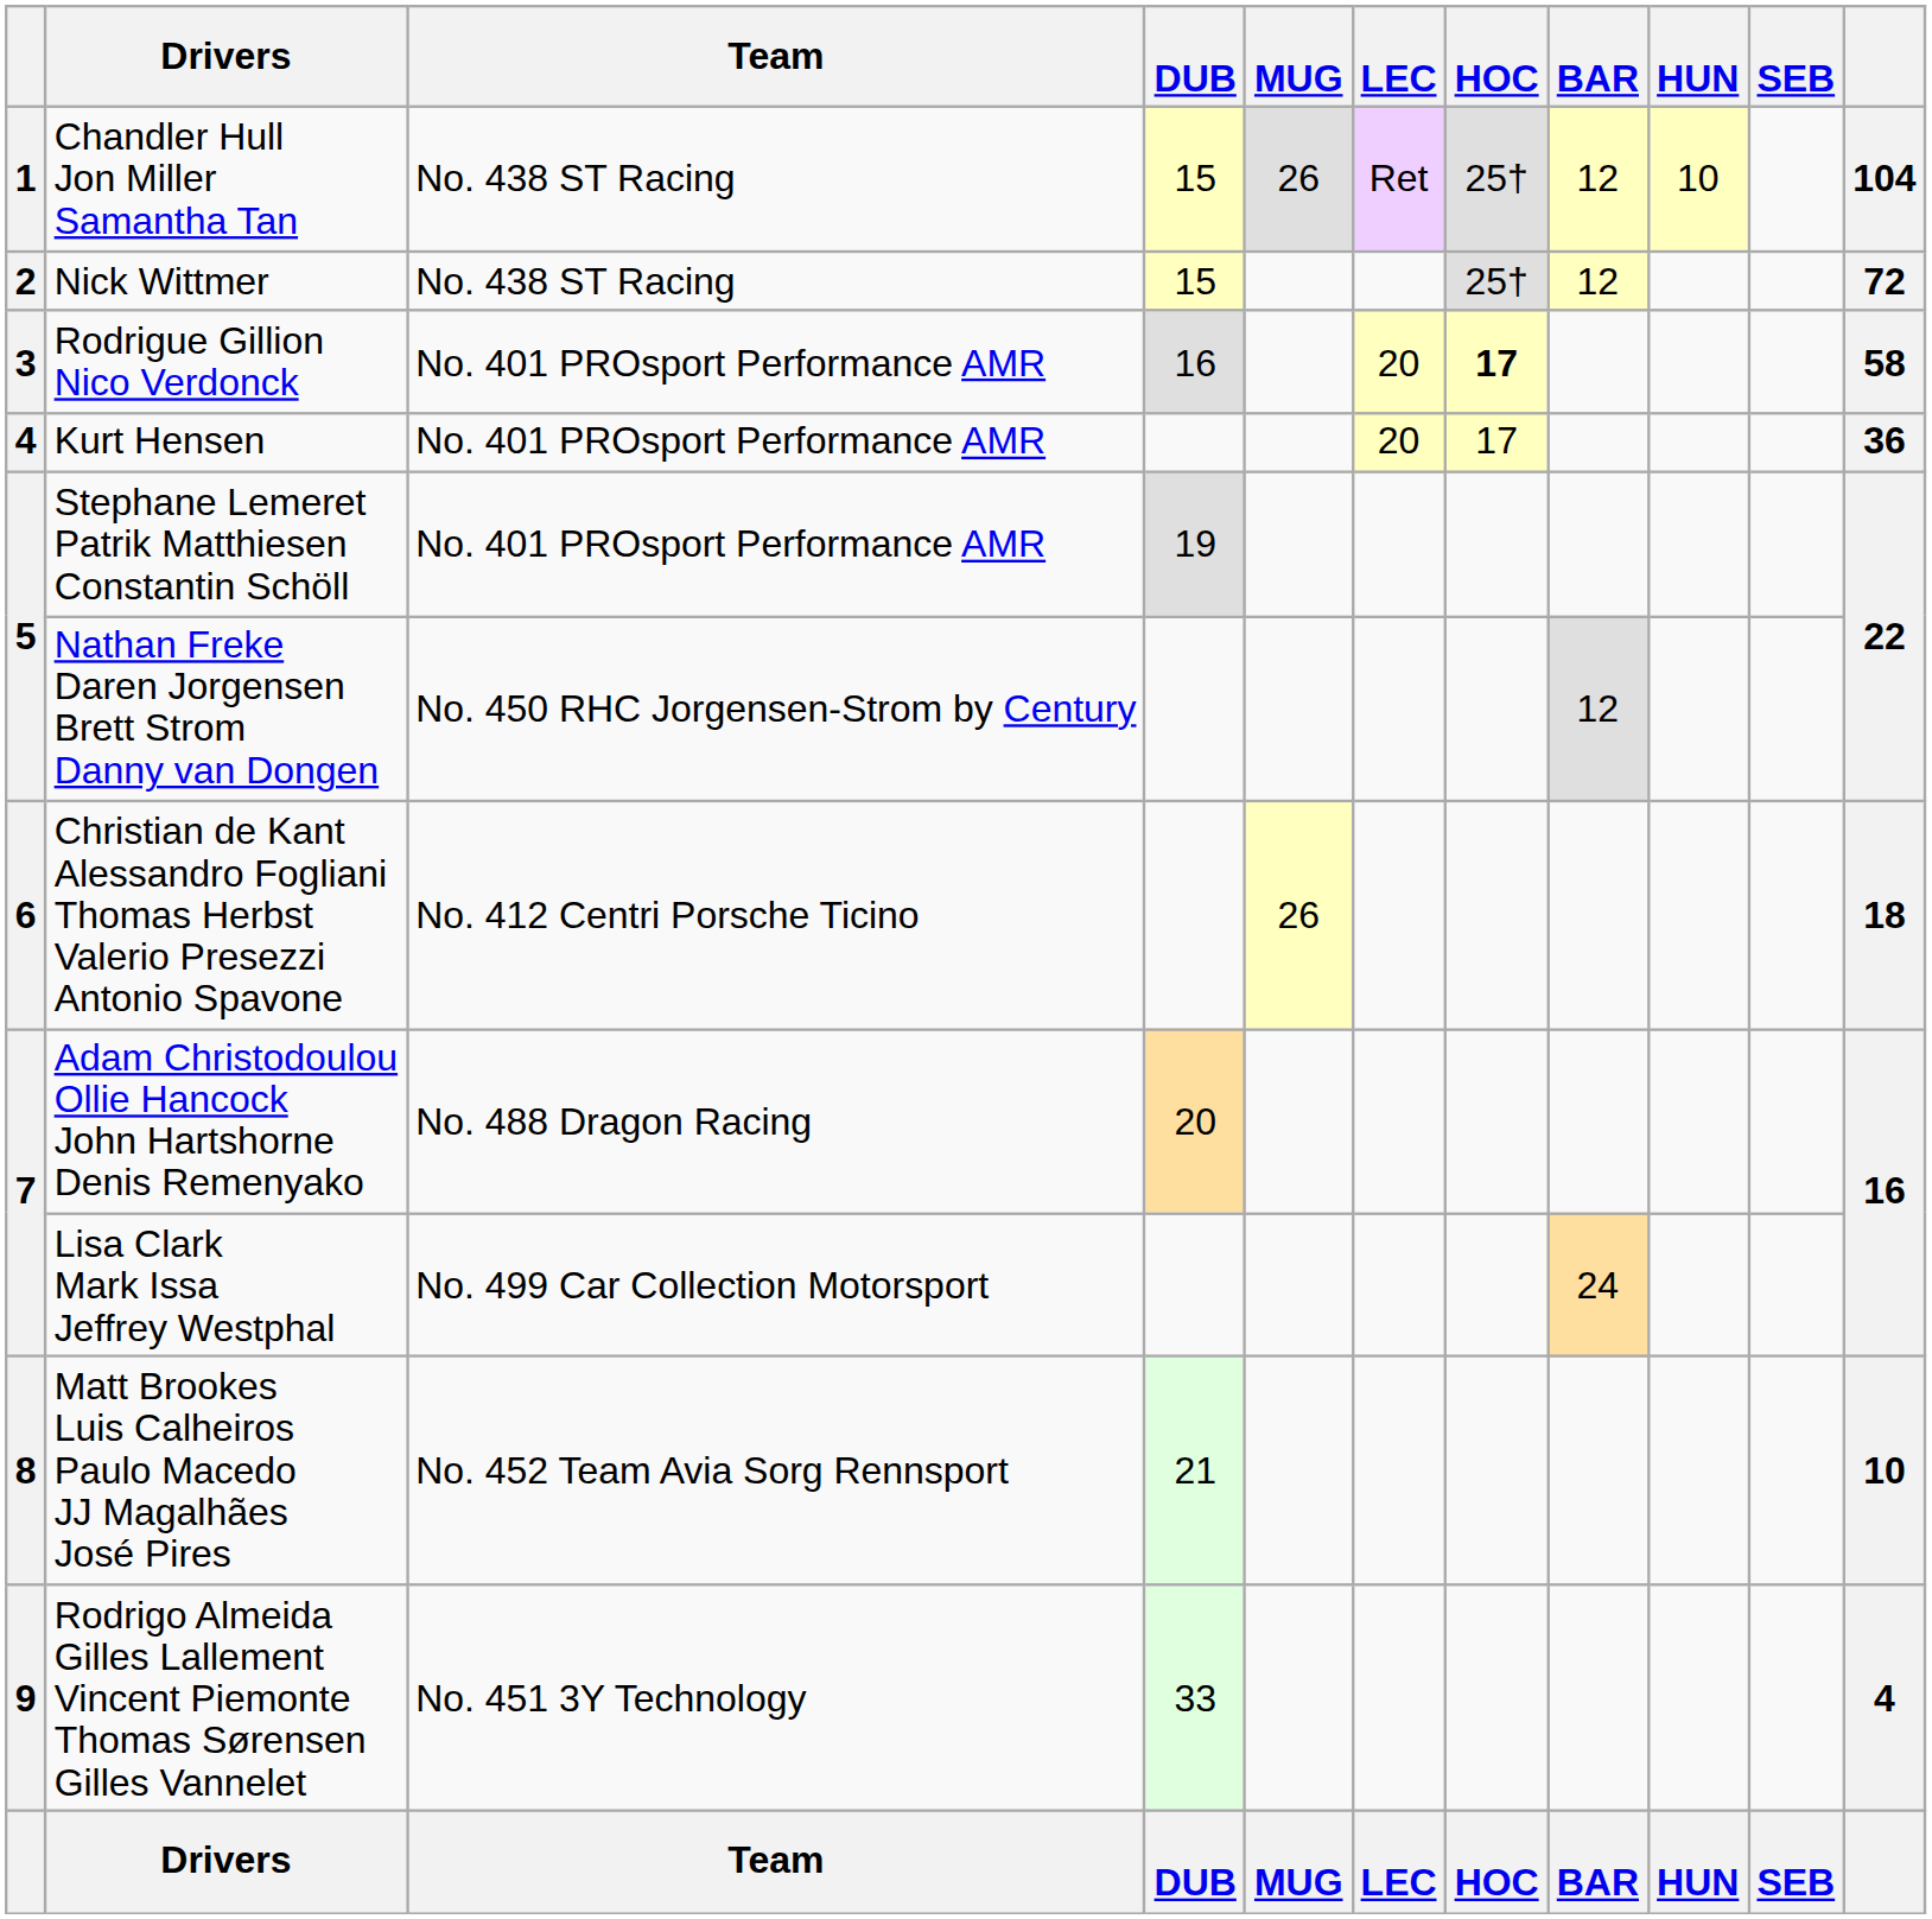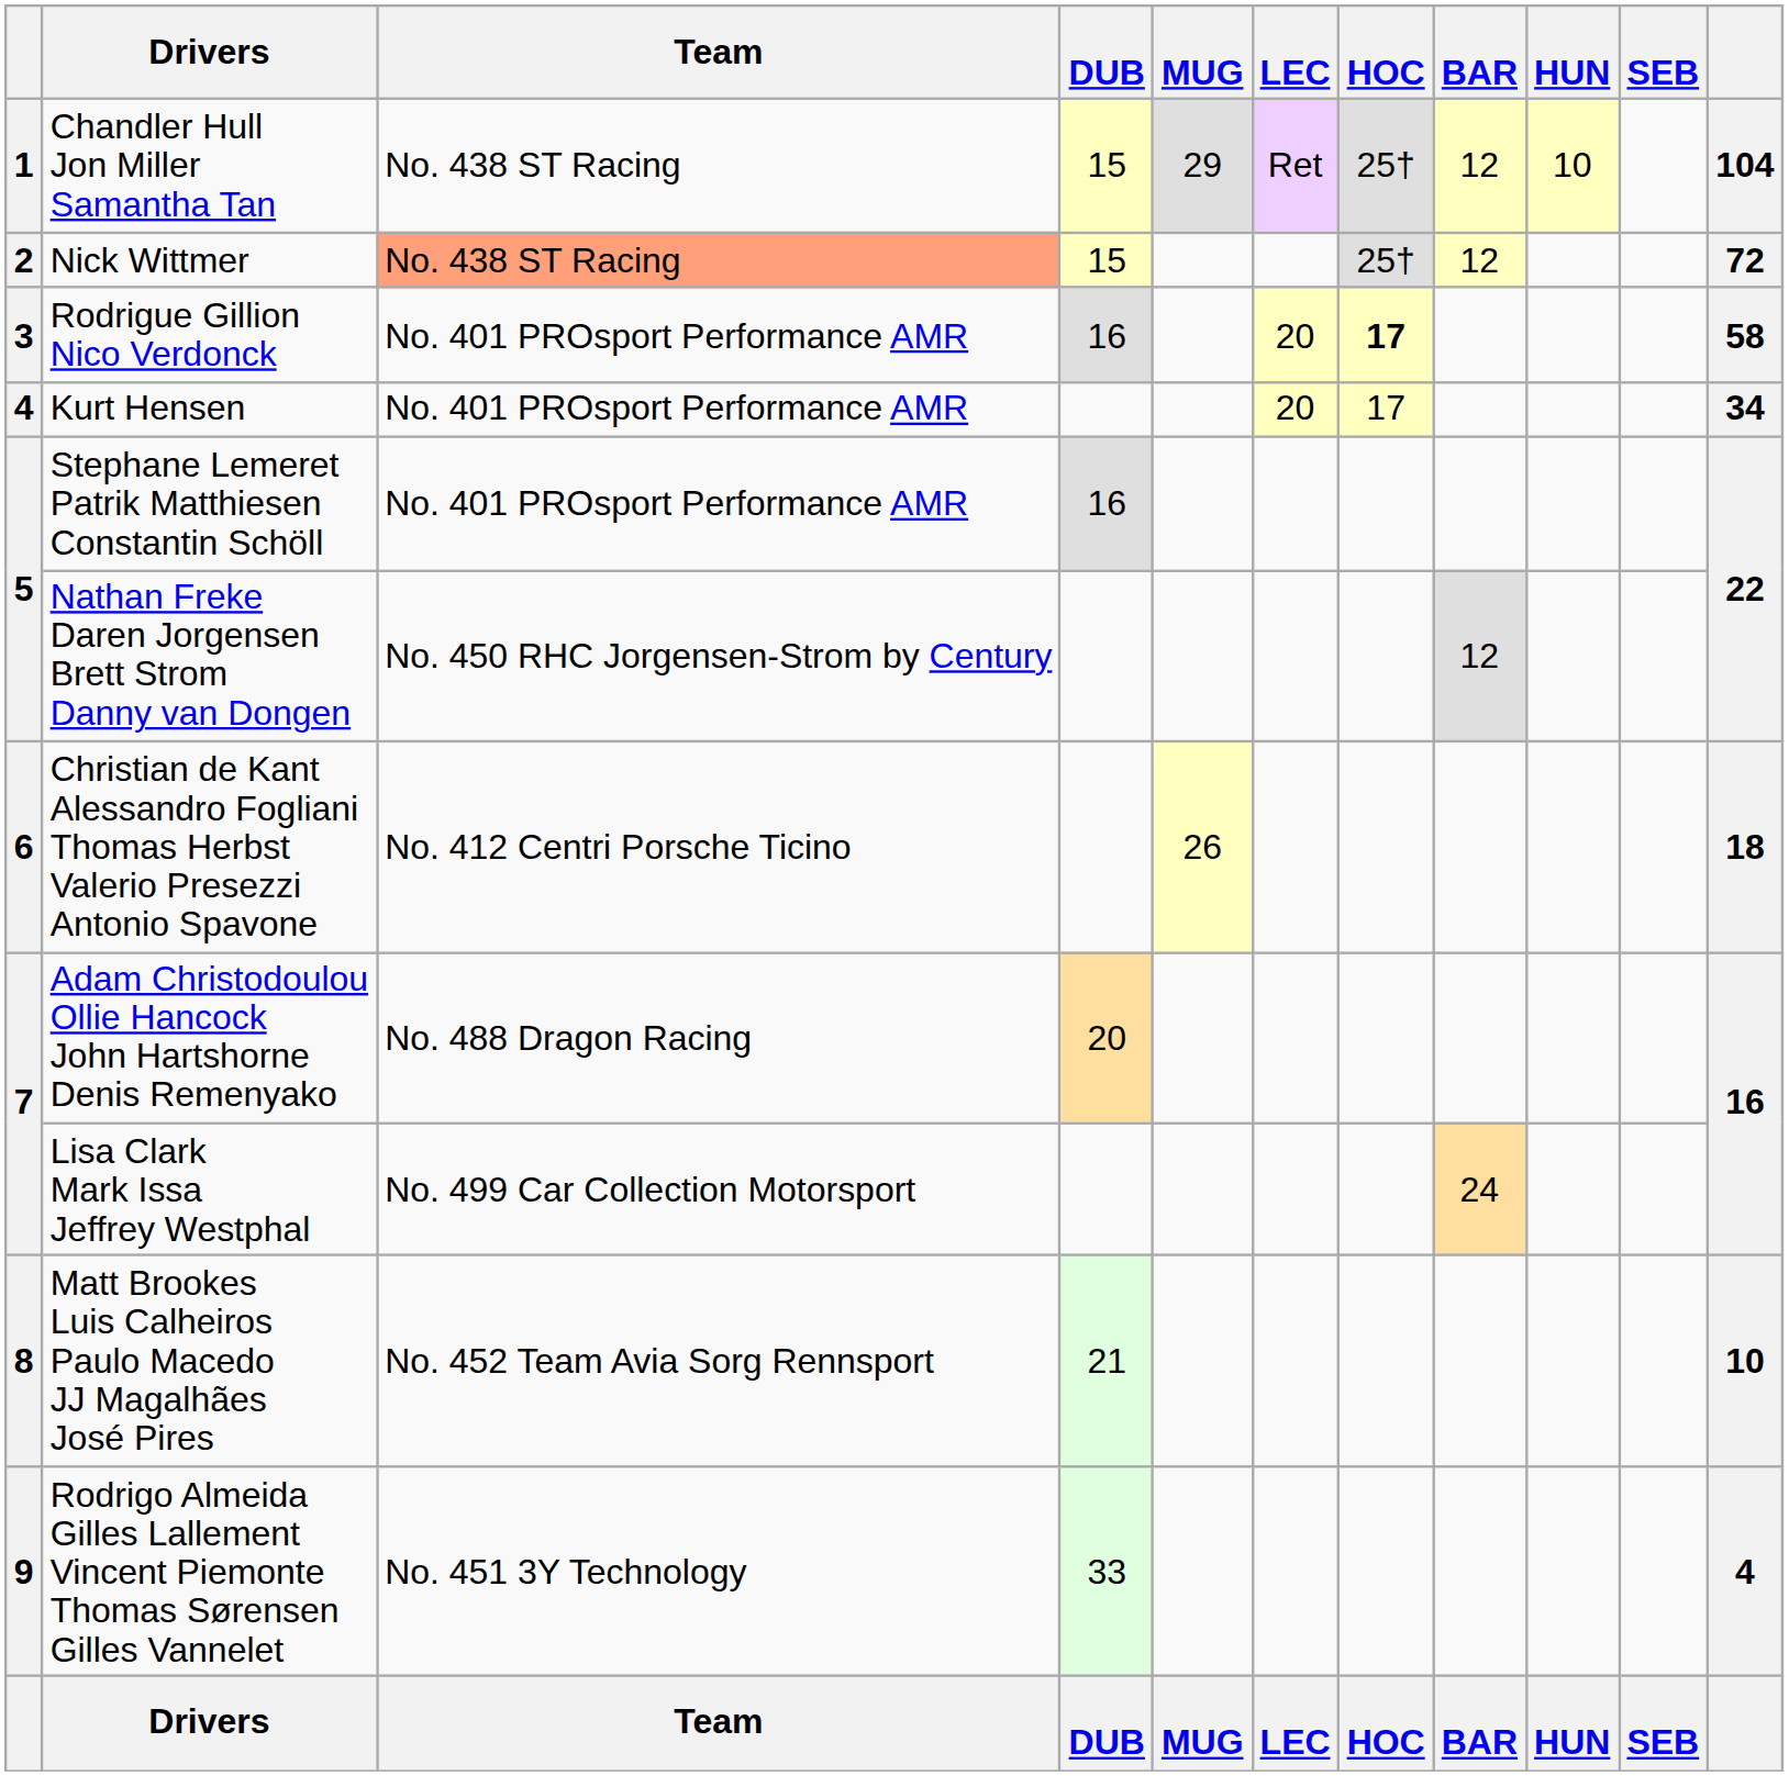Chandler Hull Jon Miller Samantha Tan | MUG: 26 -> 29
Nick Wittmer | Team: no background -> lightsalmon background
Kurt Hensen | column 11: 36 -> 34
Stephane Lemeret Patrik Matthiesen Constantin Schöll | DUB: 19 -> 16
